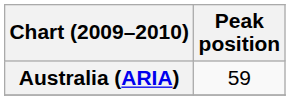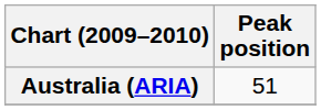Australia (ARIA) | Peak position: 59 -> 51
